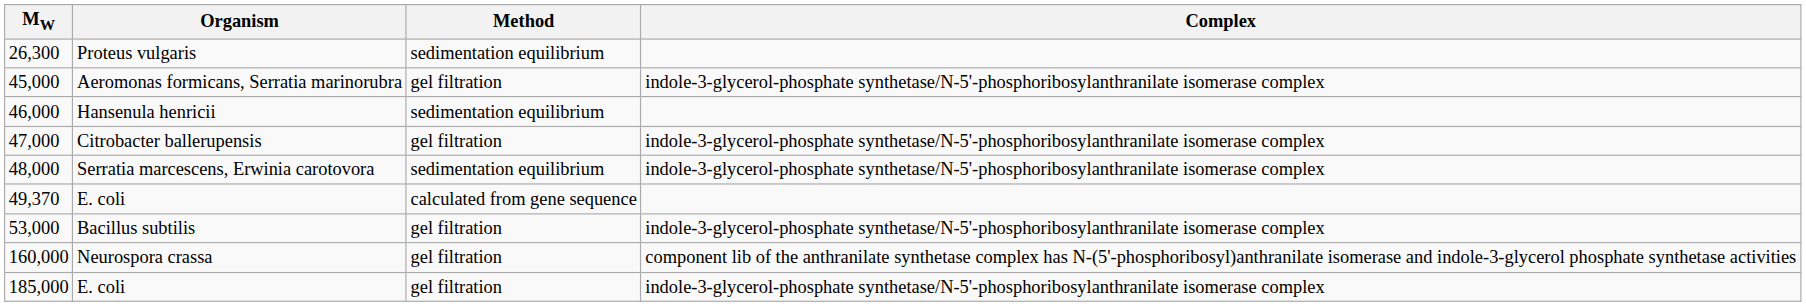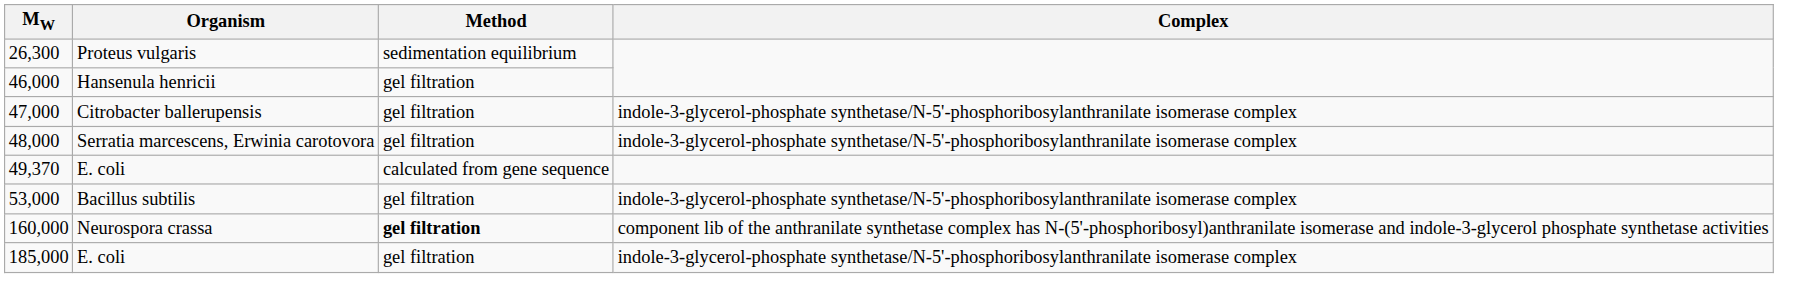- row: 45,000 | Aeromonas formicans, Serratia marinorubra | gel filtration | indole-3-glycerol-phosphate synthetase/N-5'-phosphoribosylanthranilate isomerase complex
46,000 | Method: sedimentation equilibrium -> gel filtration
48,000 | Method: sedimentation equilibrium -> gel filtration
160,000 | Method: normal -> bold
